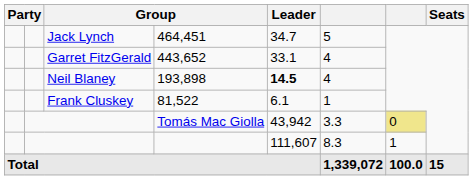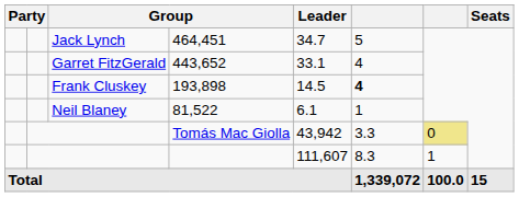193,898 | column 3: Neil Blaney -> Frank Cluskey
193,898 | Leader: bold -> normal
193,898 | column 6: normal -> bold
81,522 | column 3: Frank Cluskey -> Neil Blaney
